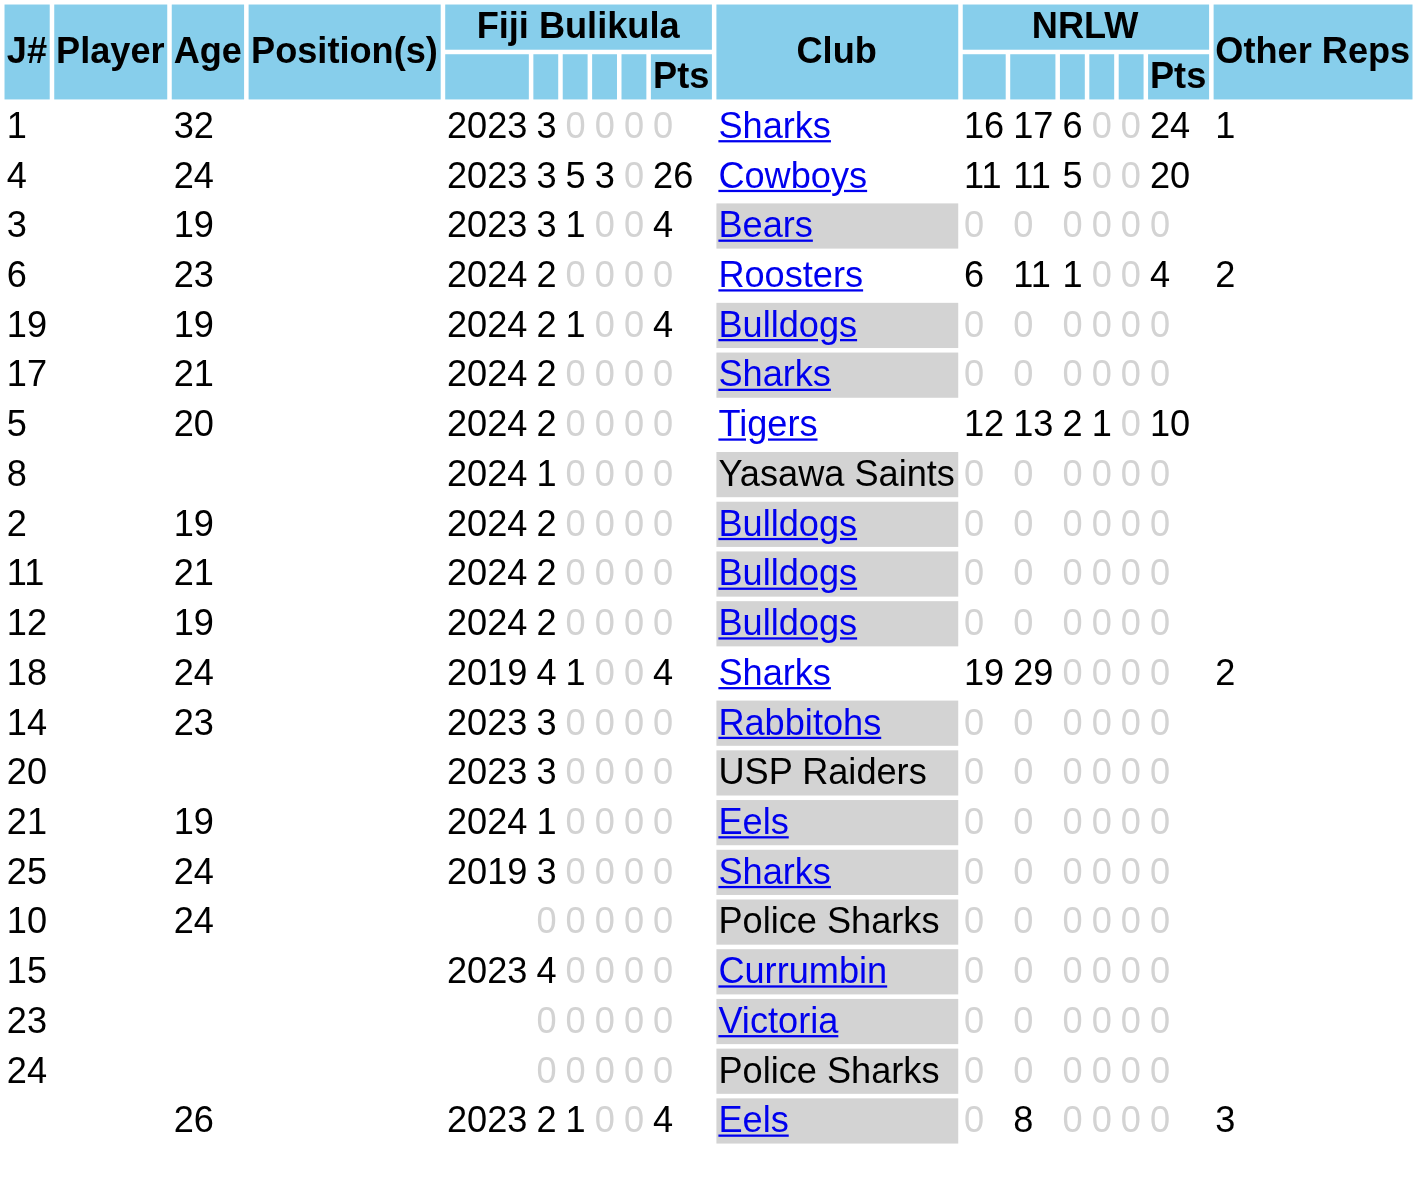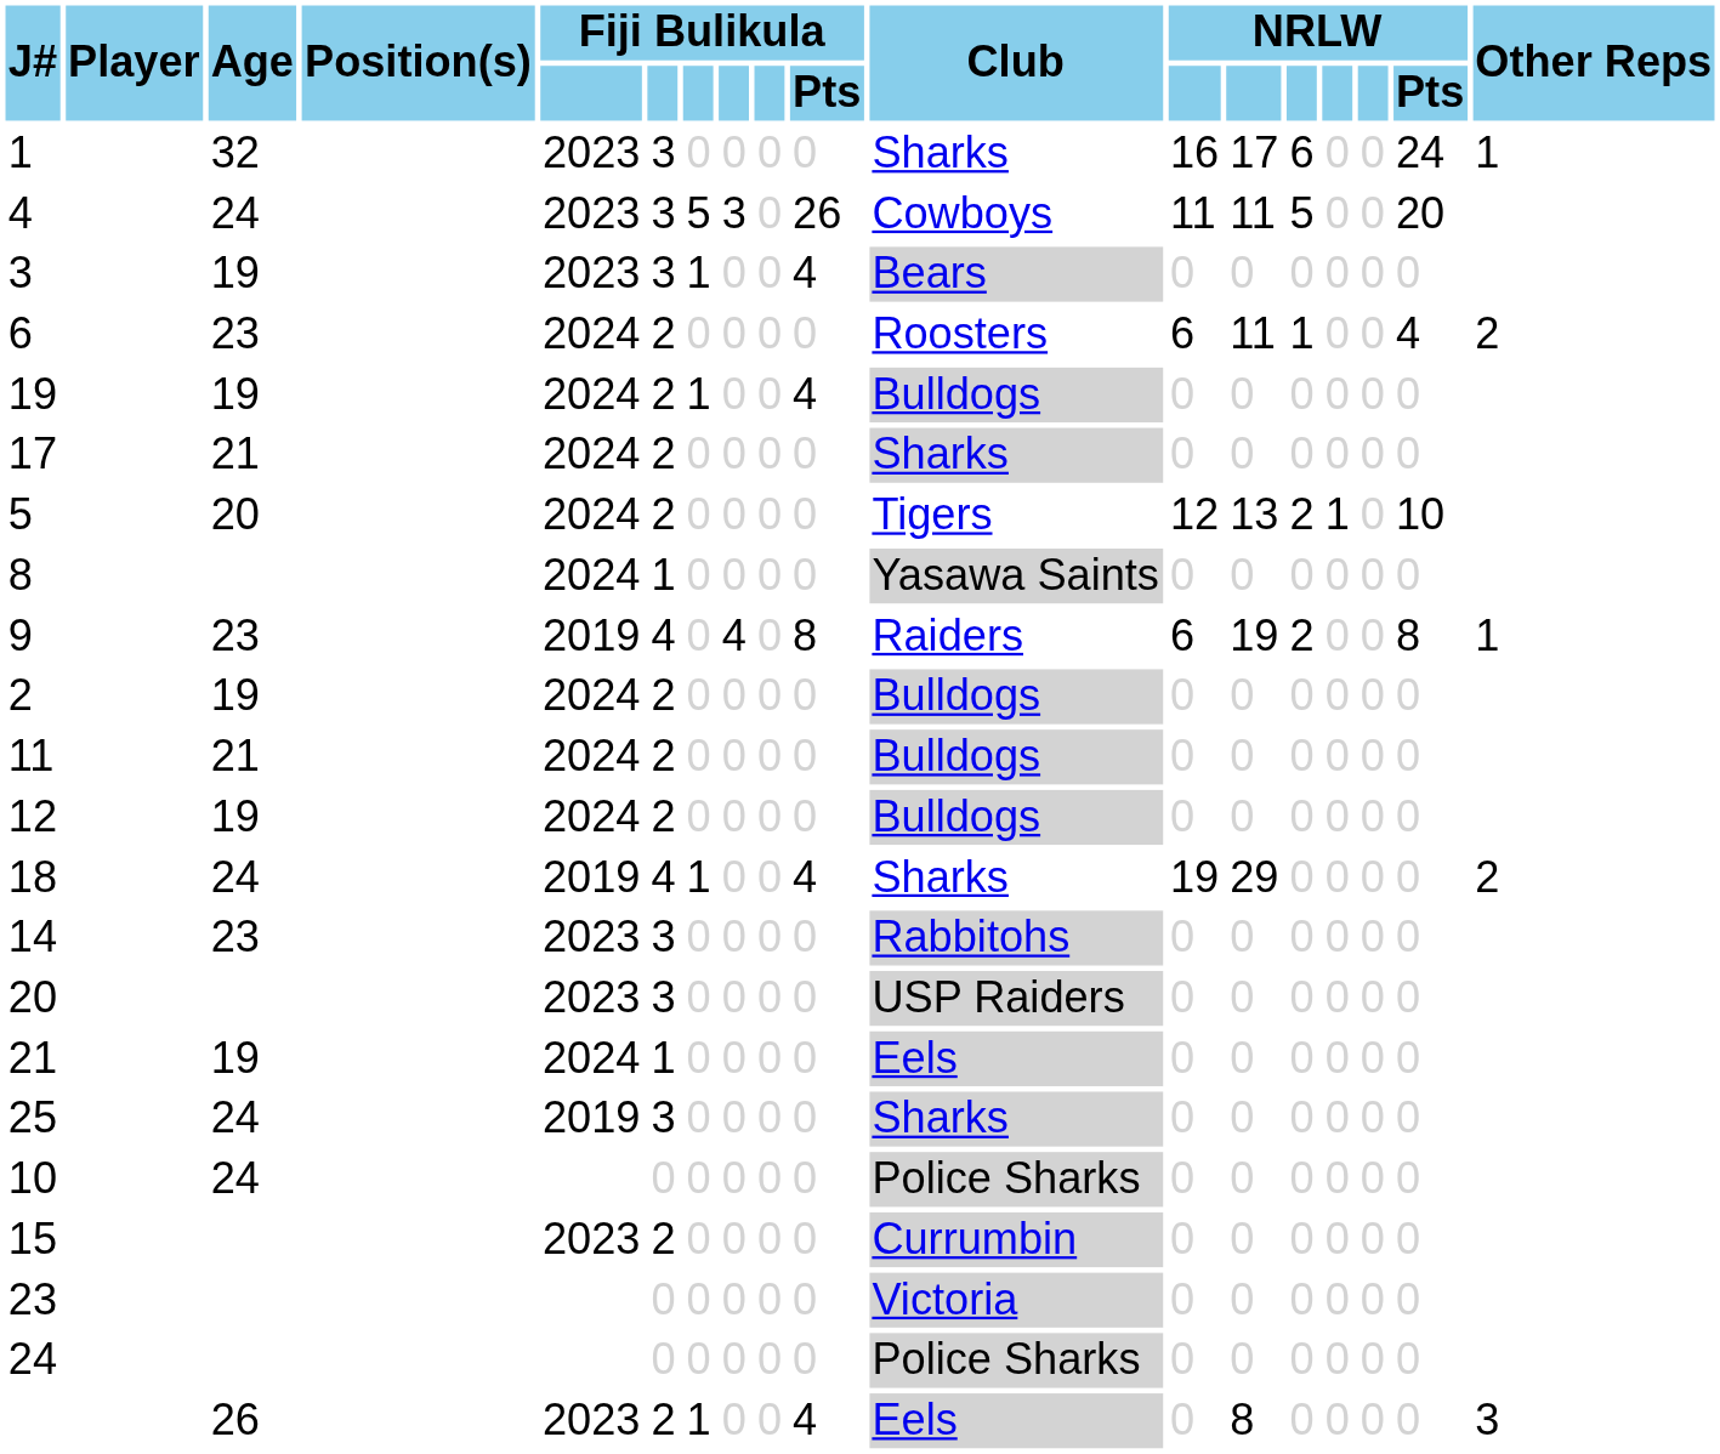+ row: 9 | 23 | 2019 | 4 | 0 | 4 | 0 | 8 | Raiders | 6 | 19 | 2 | 0 | 0 | 8 | 1
15 | column 6: 4 -> 2
